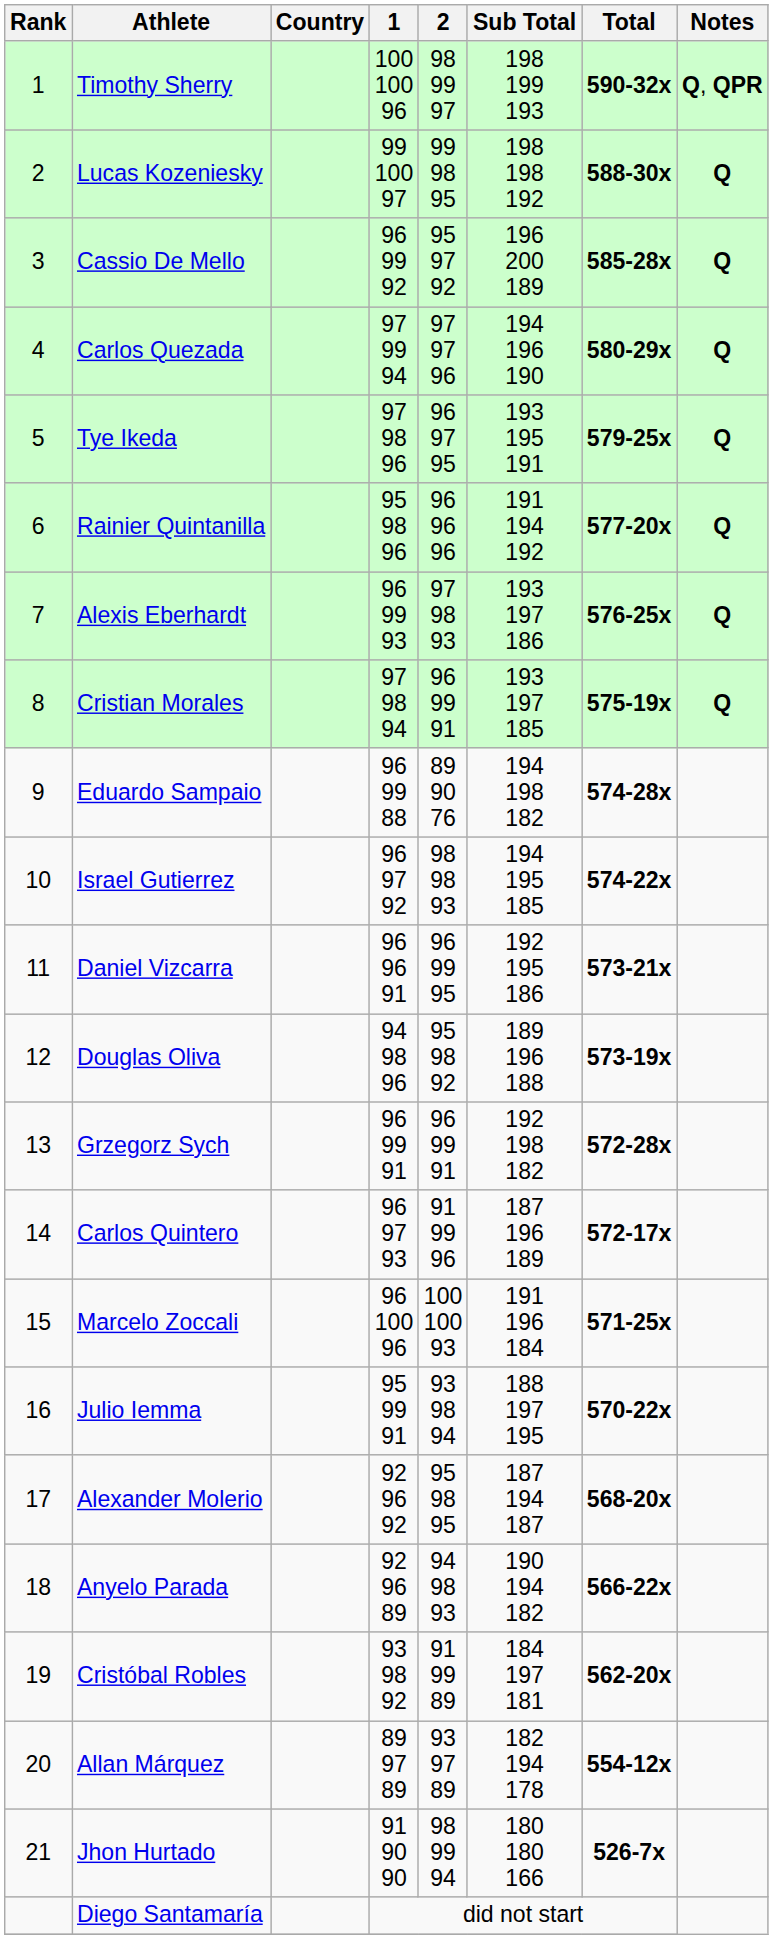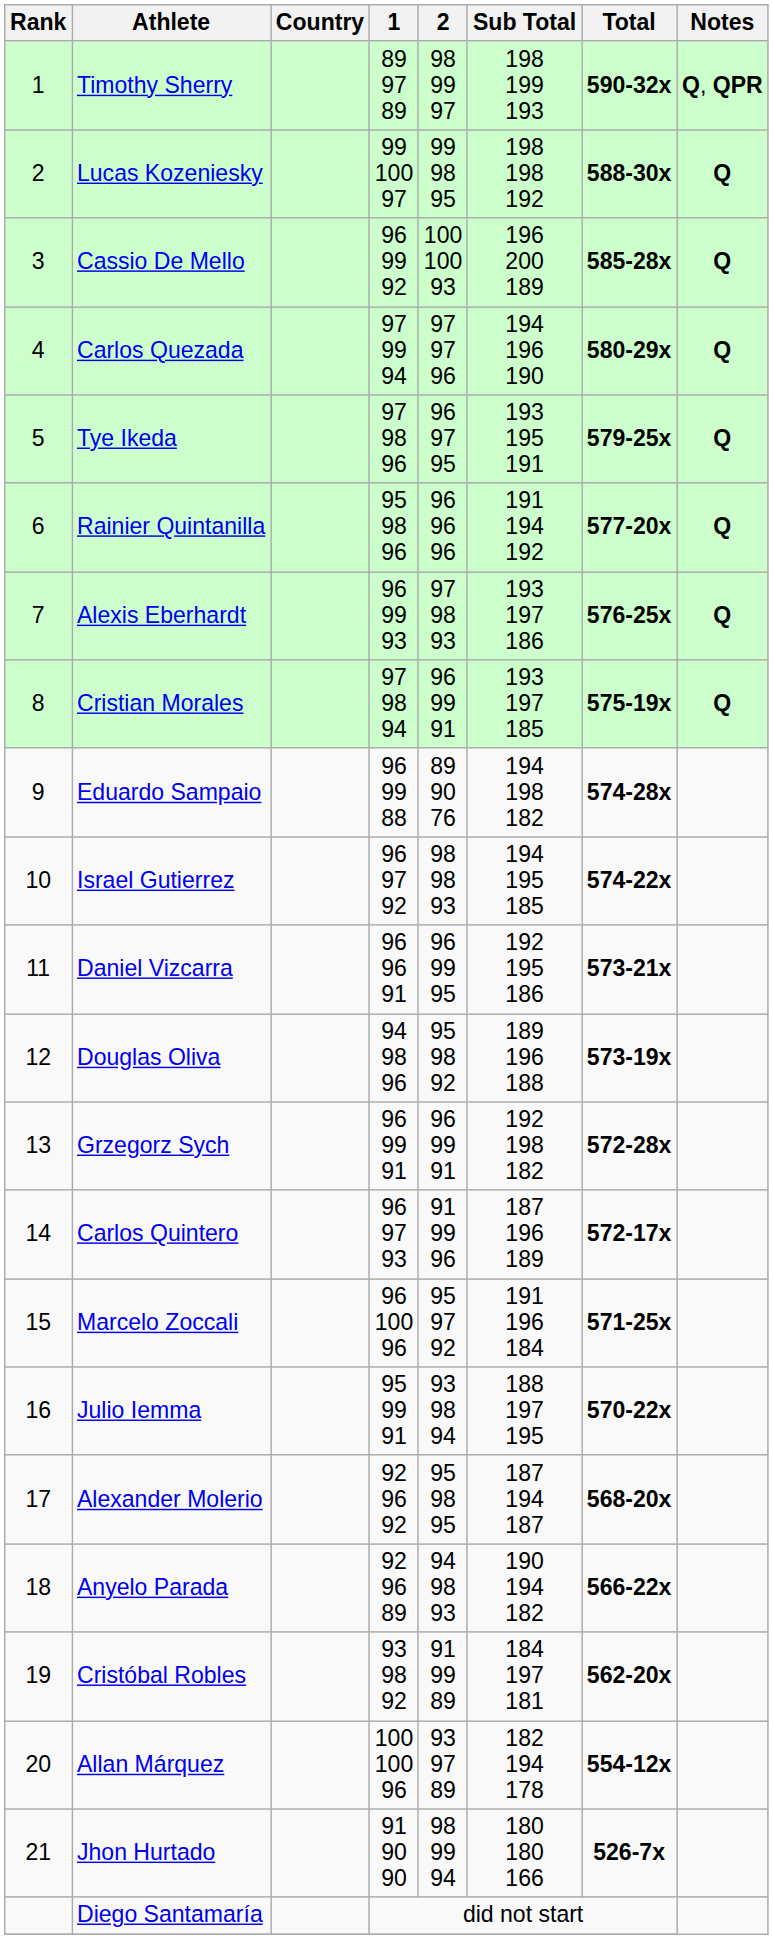Timothy Sherry | 1: 100 100 96 -> 89 97 89
Cassio De Mello | 2: 95 97 92 -> 100 100 93
Marcelo Zoccali | 2: 100 100 93 -> 95 97 92
Allan Márquez | 1: 89 97 89 -> 100 100 96
